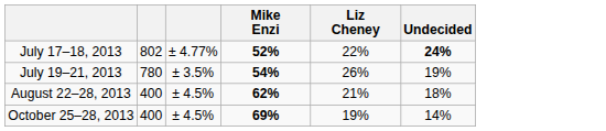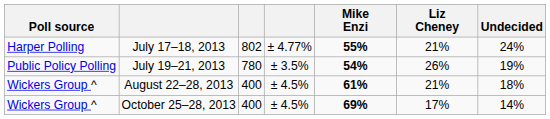+ column: Poll source | Harper Polling | Public Policy Polling | Wickers Group ^ | Wickers Group ^
July 17–18, 2013 | Mike Enzi: 52% -> 55%
July 17–18, 2013 | Liz Cheney: 22% -> 21%
July 17–18, 2013 | Undecided: bold -> normal
August 22–28, 2013 | Mike Enzi: 62% -> 61%
October 25–28, 2013 | Liz Cheney: 19% -> 17%
